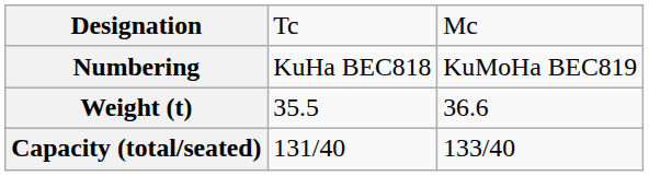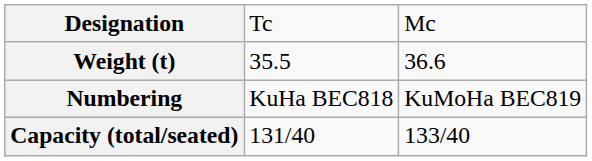rows swapped: Numbering <-> Weight (t)
